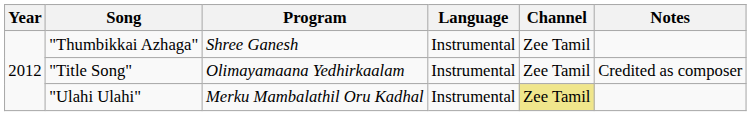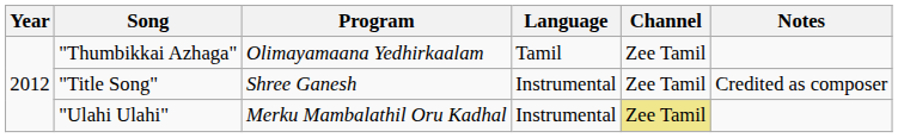"Thumbikkai Azhaga" | Program: Shree Ganesh -> Olimayamaana Yedhirkaalam
"Thumbikkai Azhaga" | Language: Instrumental -> Tamil
"Title Song" | Program: Olimayamaana Yedhirkaalam -> Shree Ganesh
